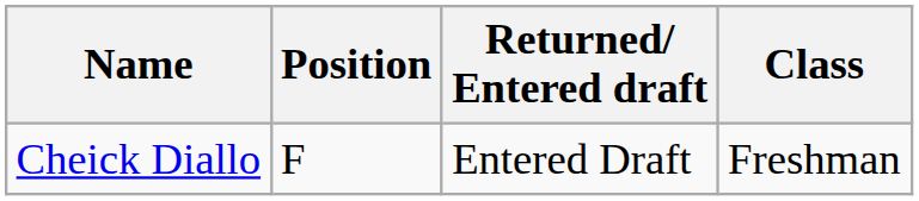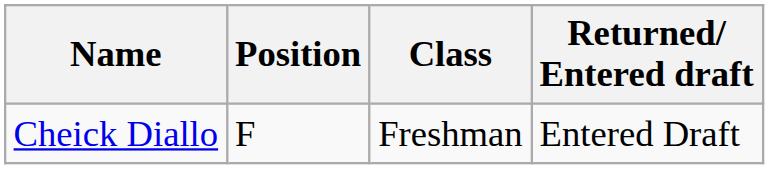columns swapped: Class <-> Returned/ Entered draft
